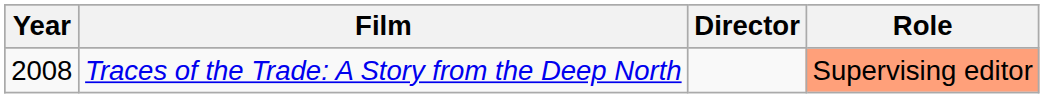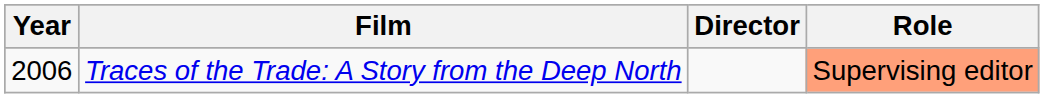Traces of the Trade: A Story from the Deep North | Year: 2008 -> 2006
